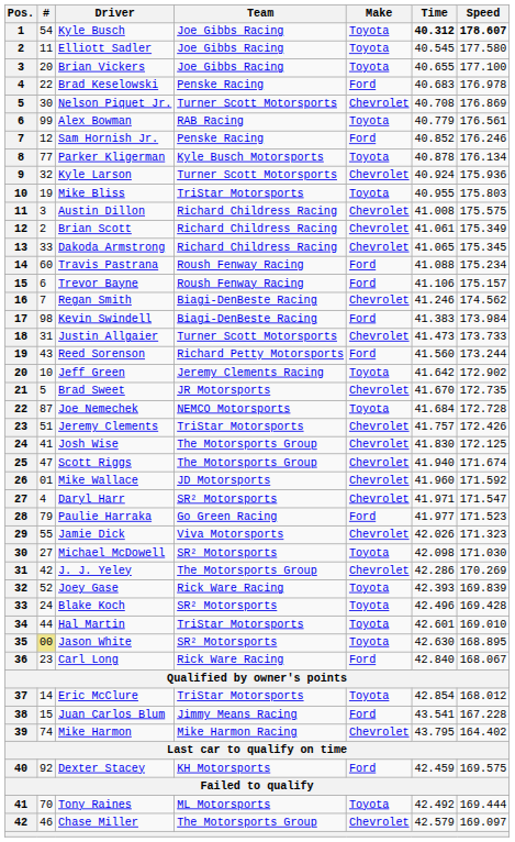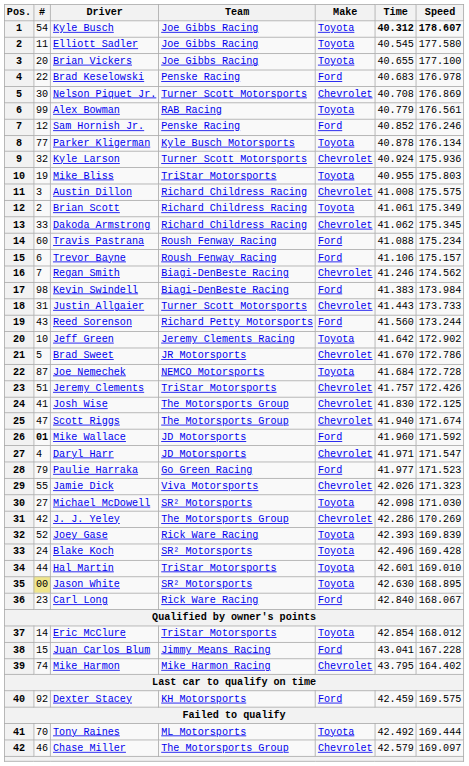Brian Scott | Make: Chevrolet -> Toyota
Dakoda Armstrong | Time: 41.065 -> 41.062
Justin Allgaier | Time: 41.473 -> 41.443
Brad Sweet | Speed: 172.735 -> 172.786
Mike Wallace | #: normal -> bold
Mike Wallace | Make: Chevrolet -> Ford
Daryl Harr | Team: SR² Motorsports -> JD Motorsports
Juan Carlos Blum | Time: 43.541 -> 43.041
